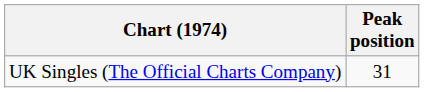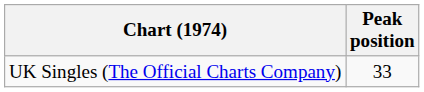UK Singles (The Official Charts Company) | Peak position: 31 -> 33
